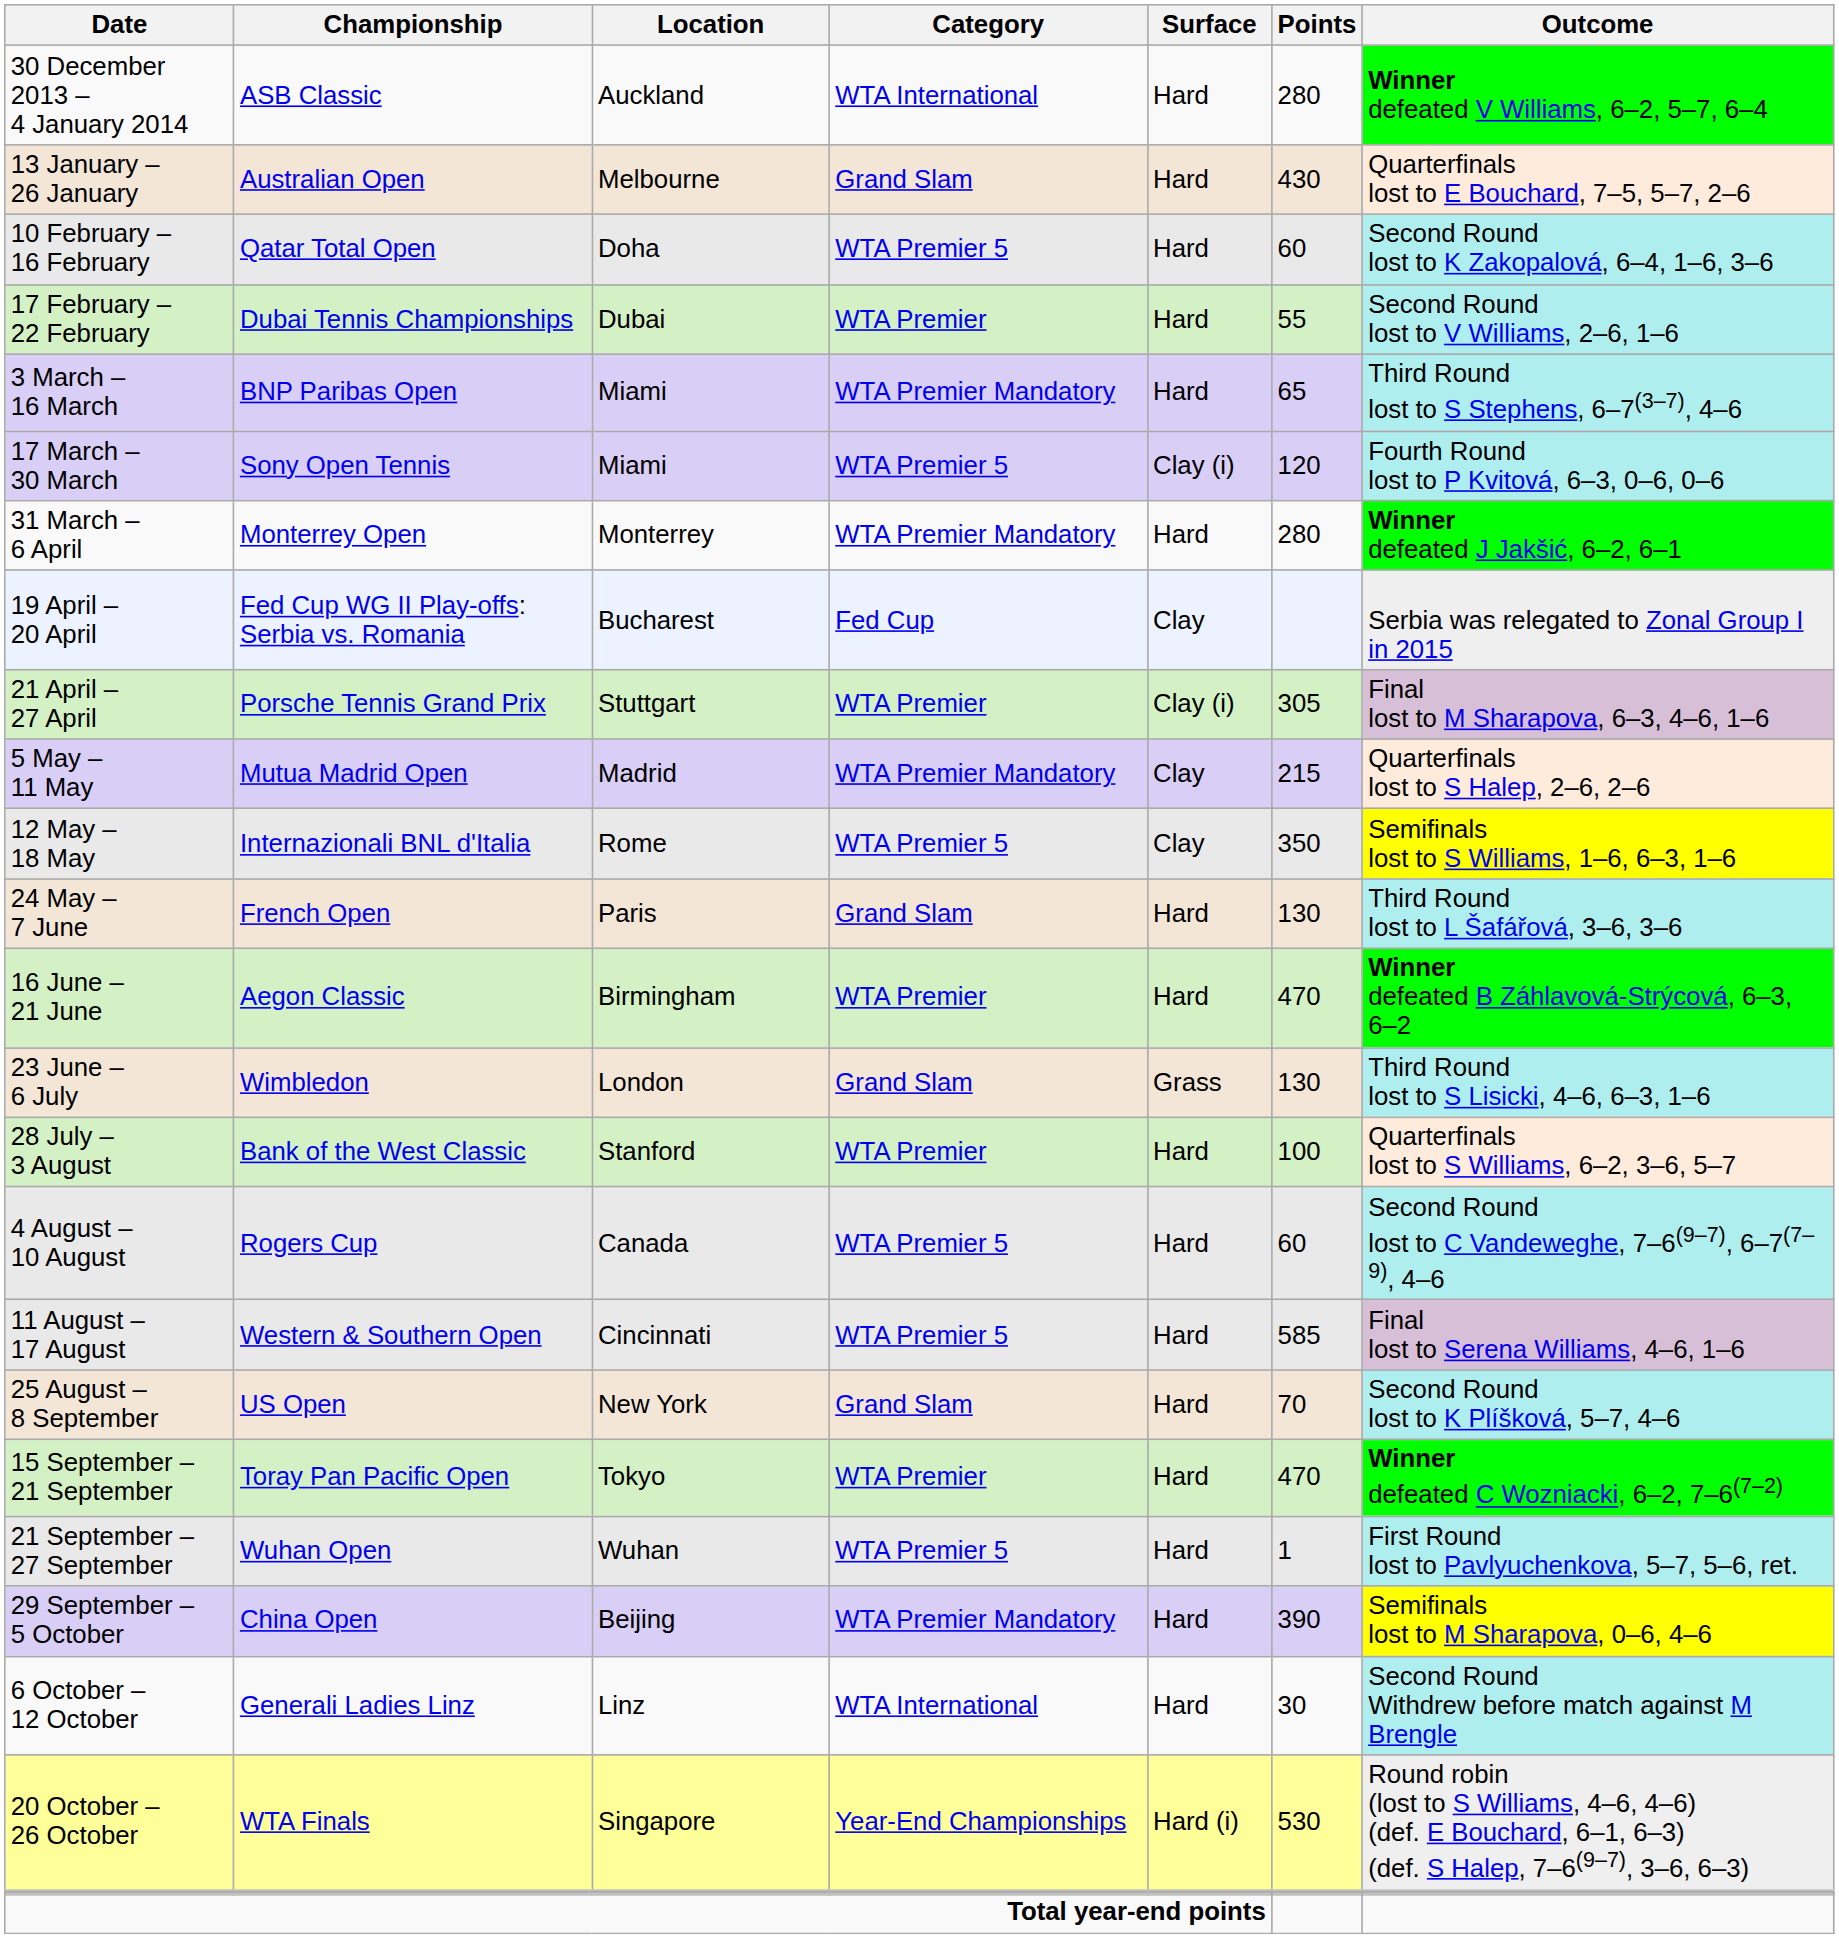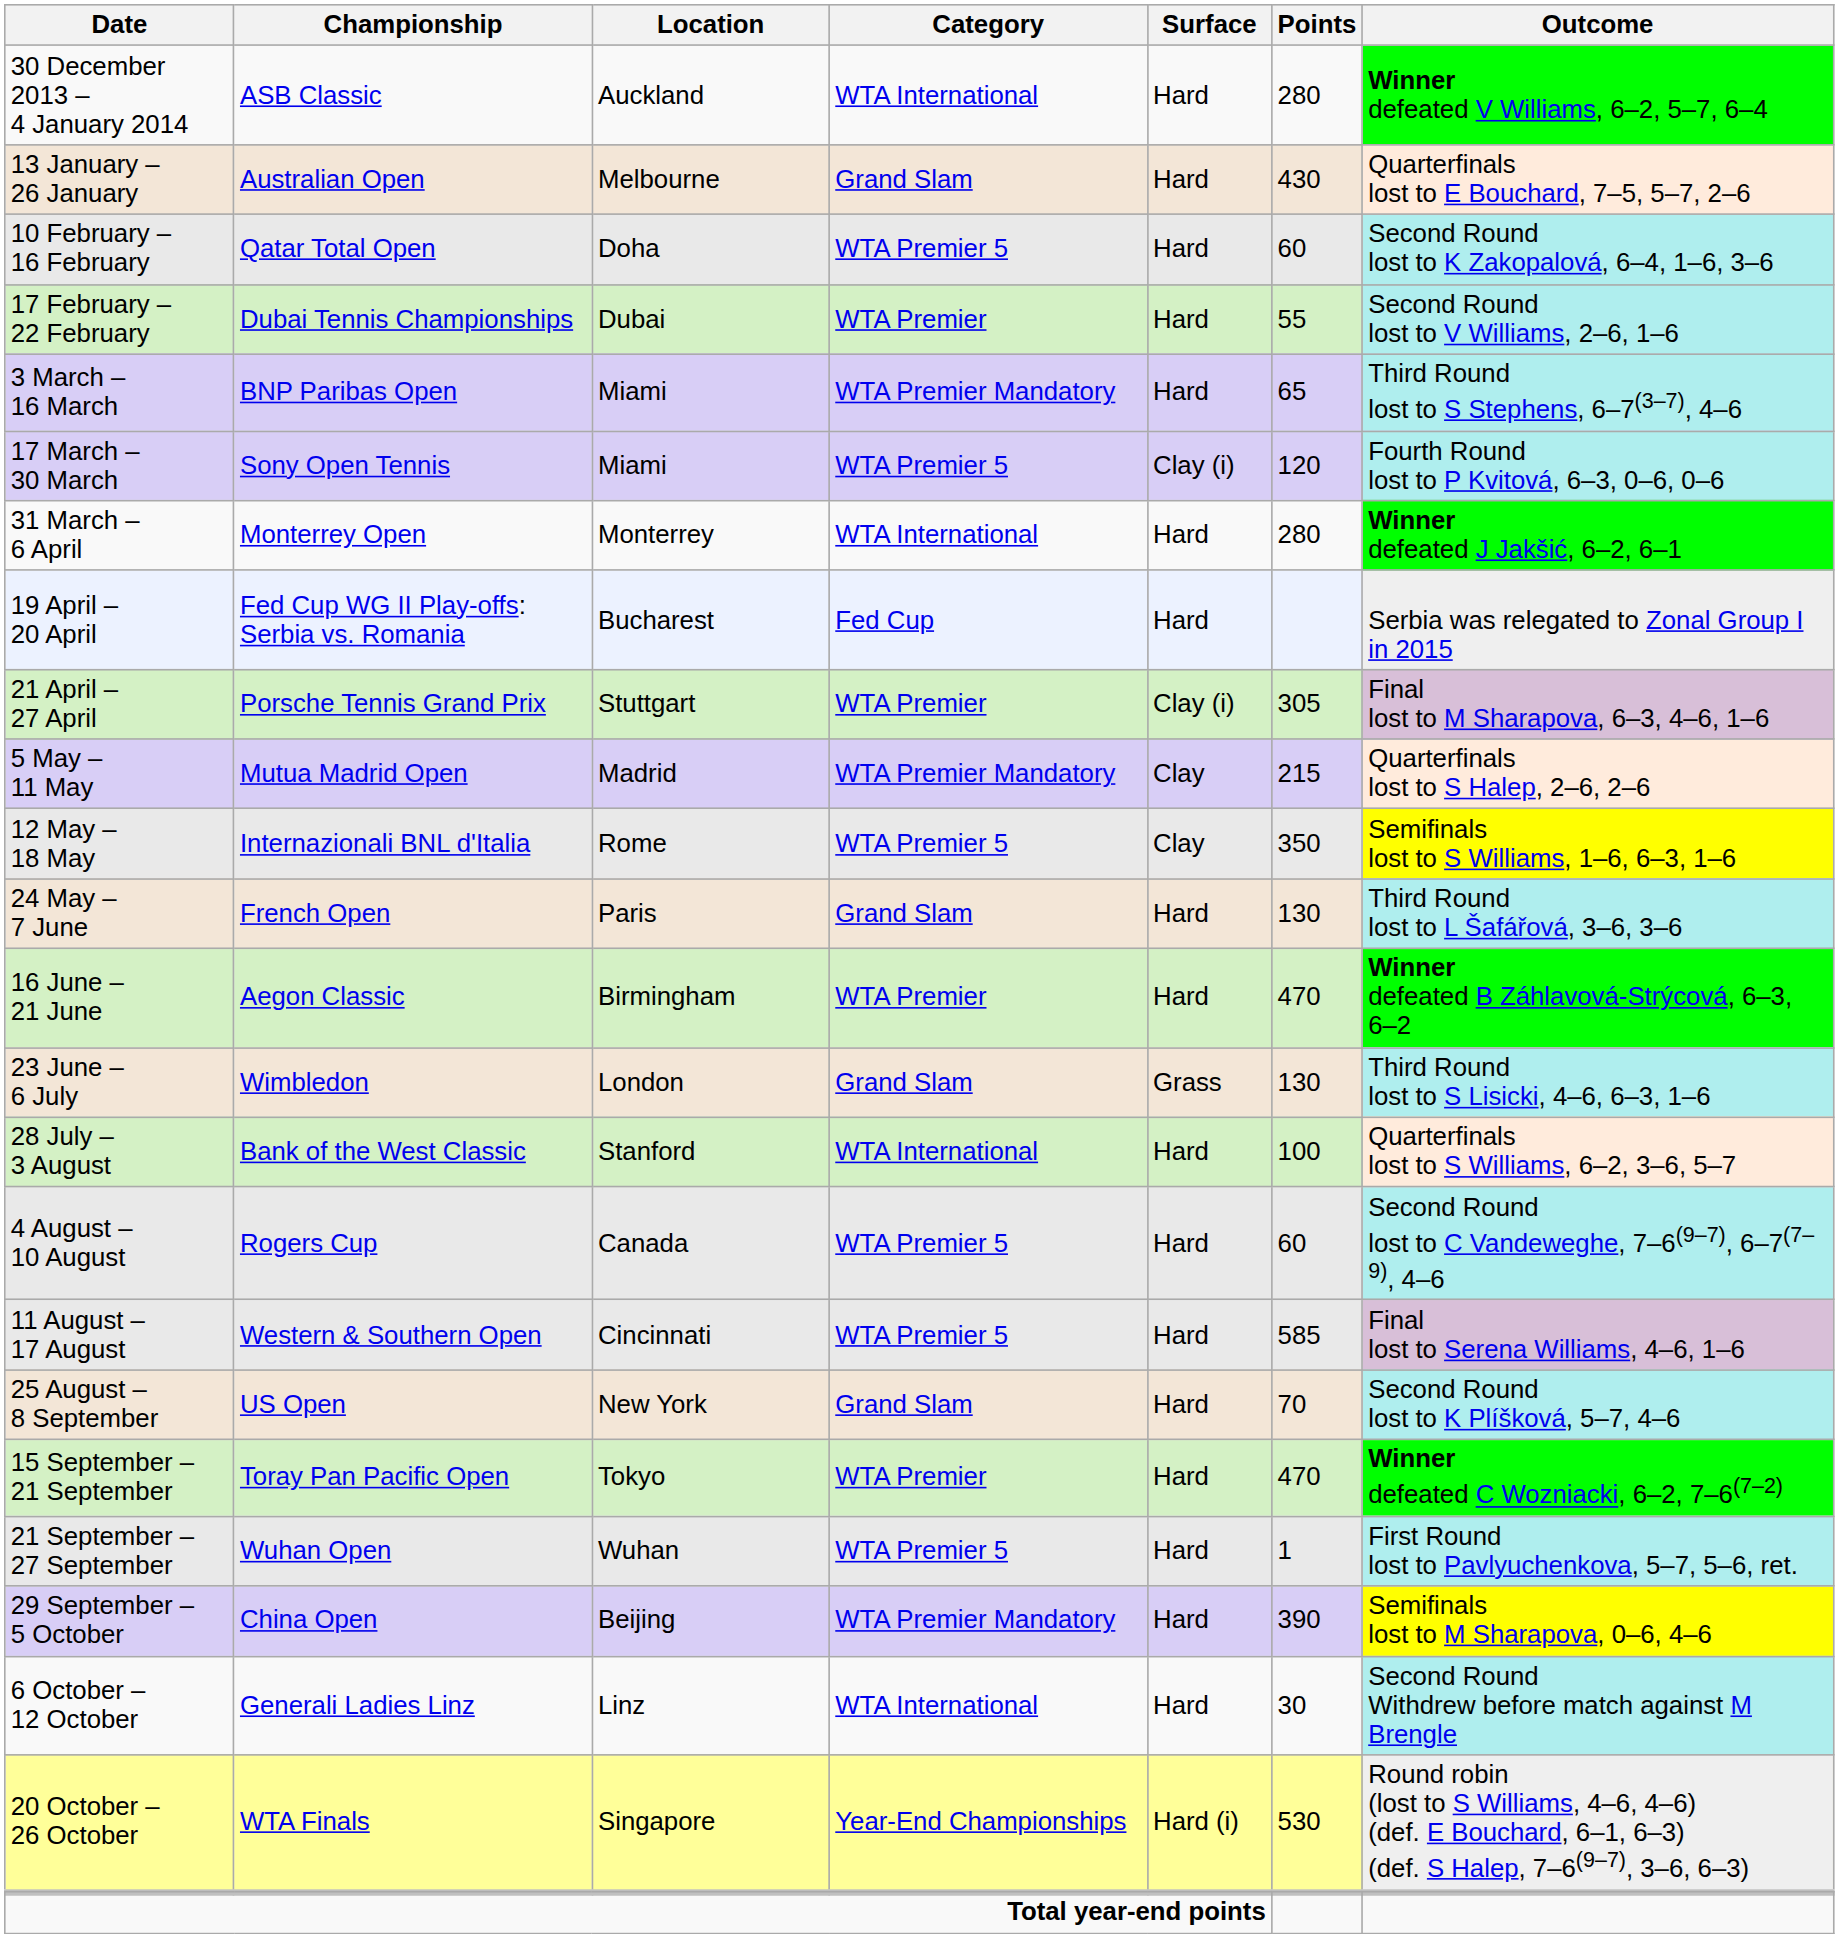31 March – 6 April | Category: WTA Premier Mandatory -> WTA International
19 April – 20 April | Surface: Clay -> Hard
28 July – 3 August | Category: WTA Premier -> WTA International
